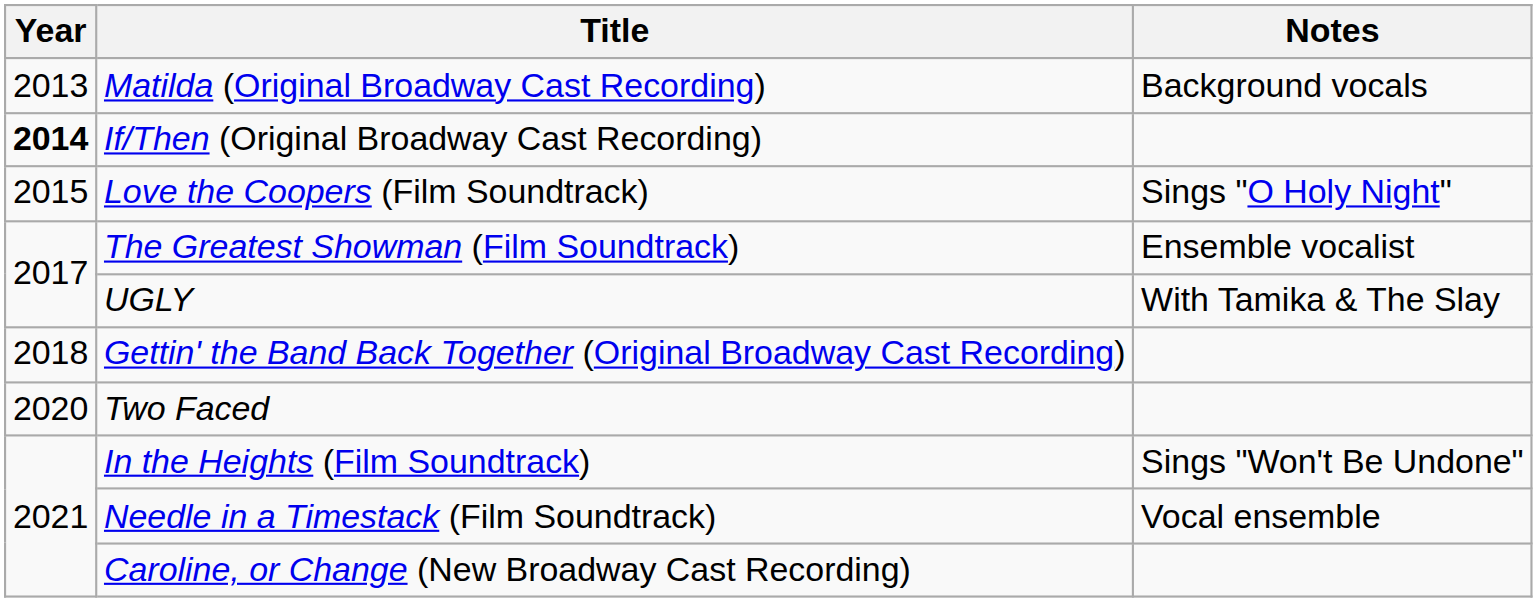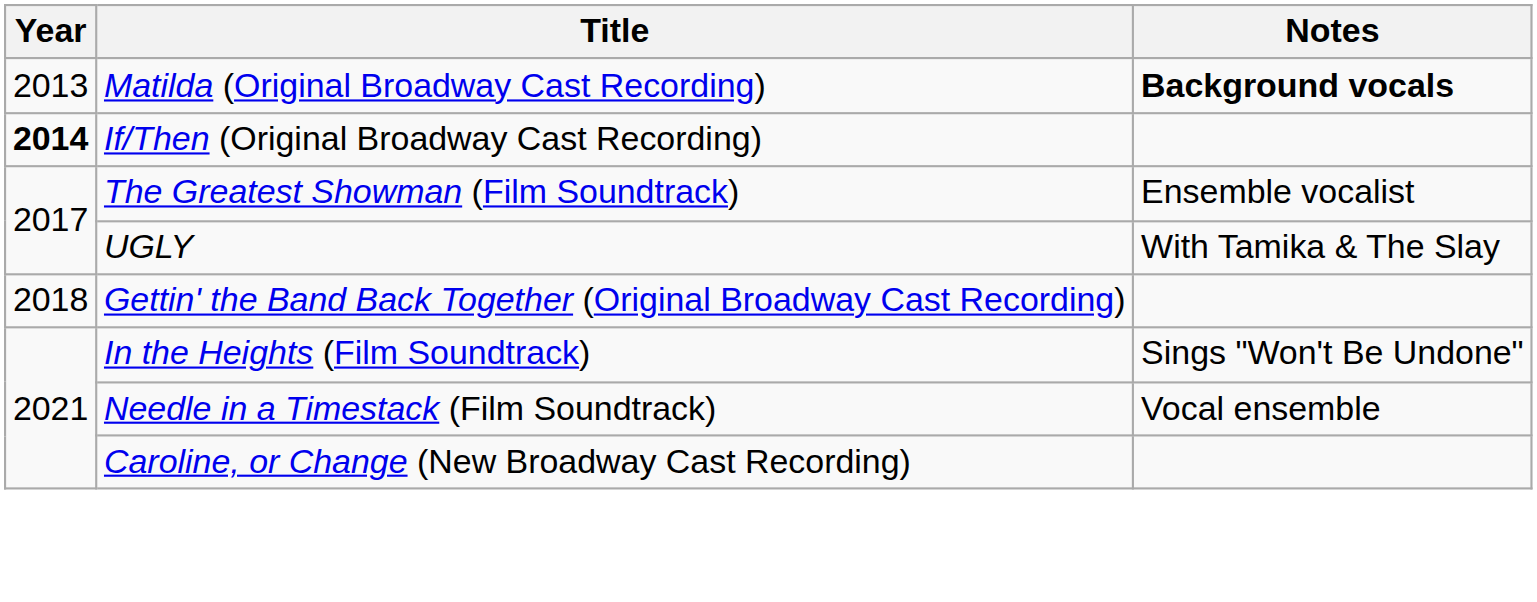Matilda (Original Broadway Cast Recording) | Notes: normal -> bold
- row: 2015 | Love the Coopers (Film Soundtrack) | Sings "O Holy Night"
- row: 2020 | Two Faced
